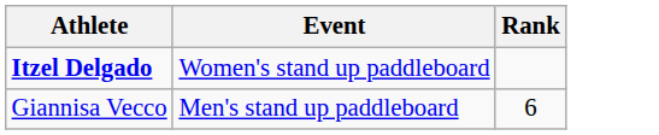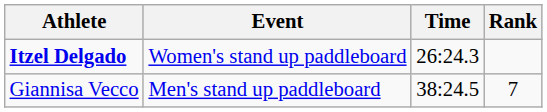+ column: Time | 26:24.3 | 38:24.5
Giannisa Vecco | Rank: 6 -> 7
